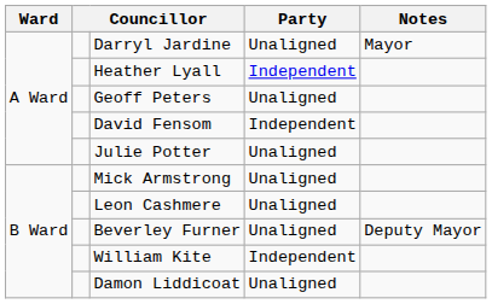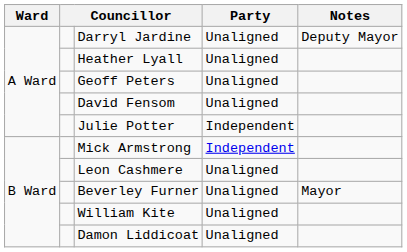Darryl Jardine | Notes: Mayor -> Deputy Mayor
Heather Lyall | Party: Independent -> Unaligned
David Fensom | Party: Independent -> Unaligned
Julie Potter | Party: Unaligned -> Independent
Mick Armstrong | Party: Unaligned -> Independent
Beverley Furner | Notes: Deputy Mayor -> Mayor
William Kite | Party: Independent -> Unaligned
